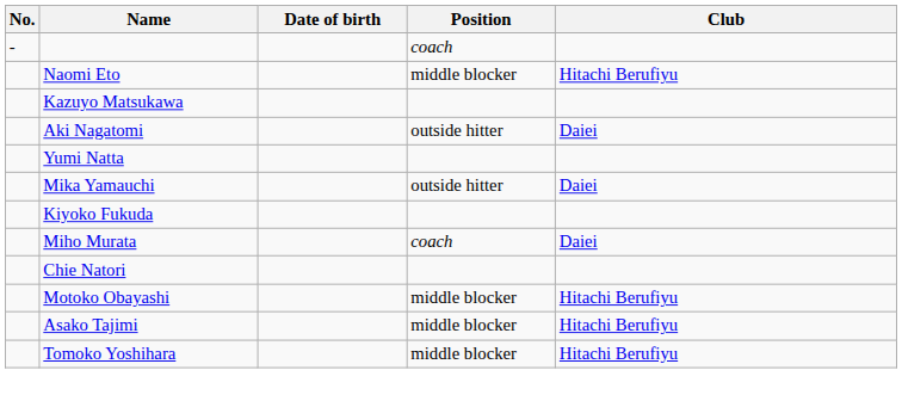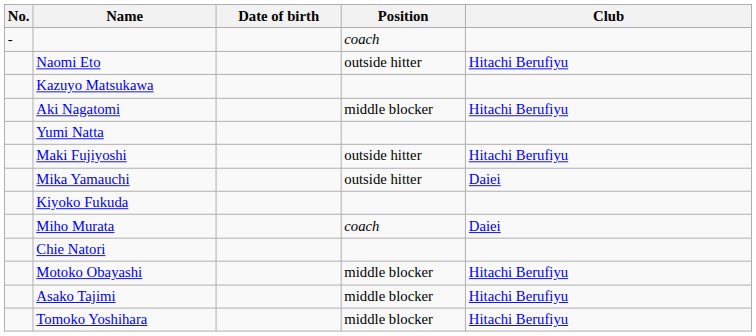Naomi Eto | Position: middle blocker -> outside hitter
Aki Nagatomi | Position: outside hitter -> middle blocker
Aki Nagatomi | Club: Daiei -> Hitachi Berufiyu
+ row: Maki Fujiyoshi | outside hitter | Hitachi Berufiyu
